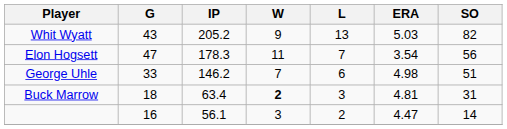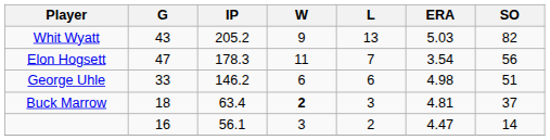George Uhle | W: 7 -> 6
Buck Marrow | SO: 31 -> 37
